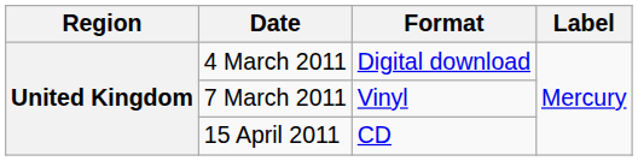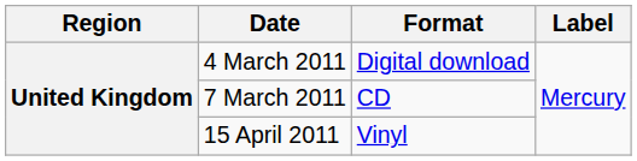7 March 2011 | Format: Vinyl -> CD
15 April 2011 | Format: CD -> Vinyl
